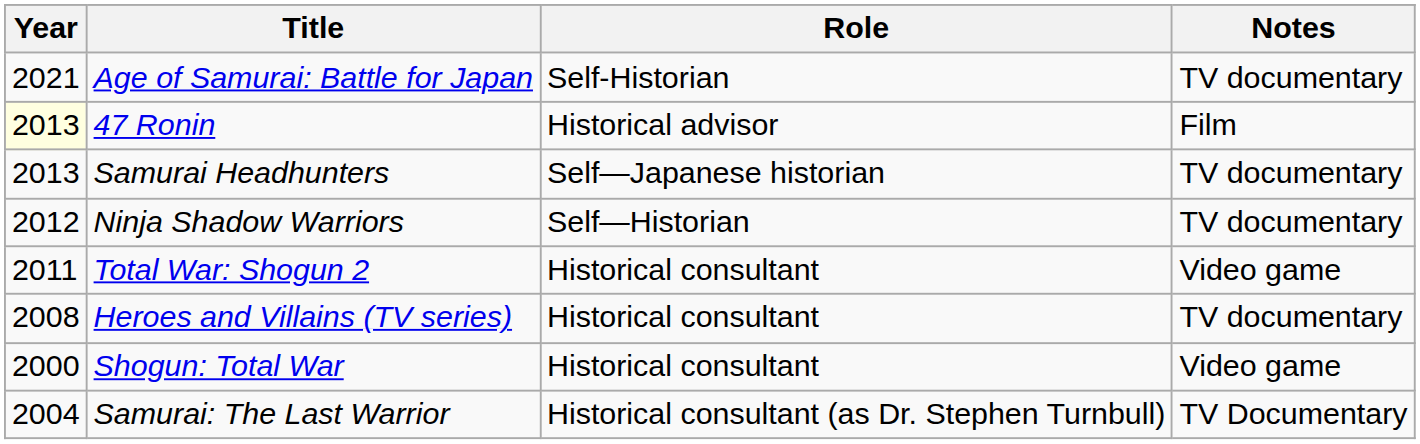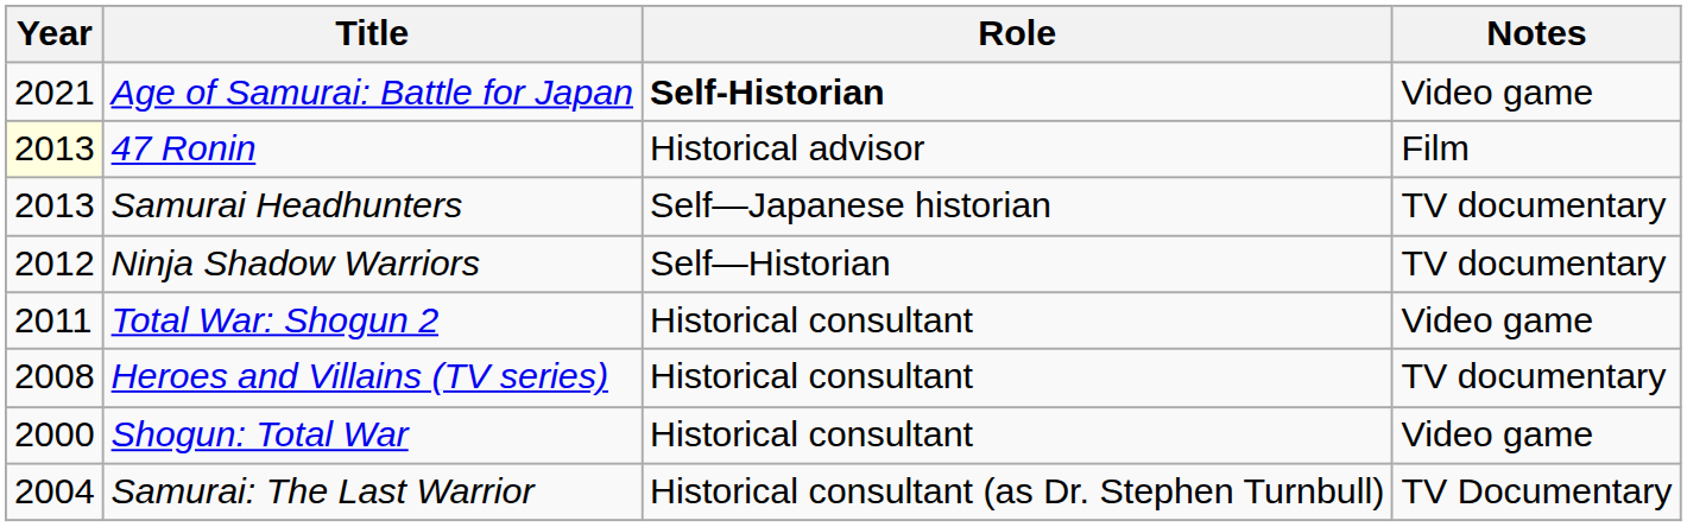Age of Samurai: Battle for Japan | Role: normal -> bold
Age of Samurai: Battle for Japan | Notes: TV documentary -> Video game
